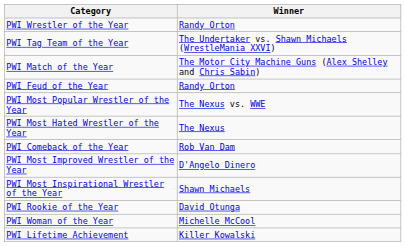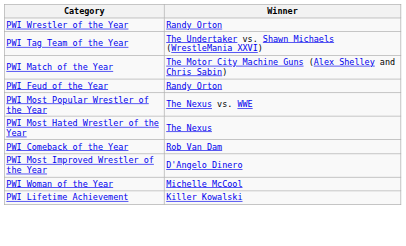- row: PWI Most Inspirational Wrestler of the Year | Shawn Michaels
- row: PWI Rookie of the Year | David Otunga
